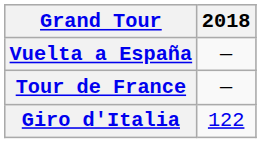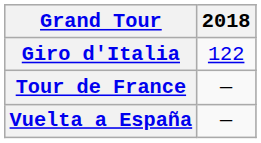rows swapped: Giro d'Italia <-> Vuelta a España
